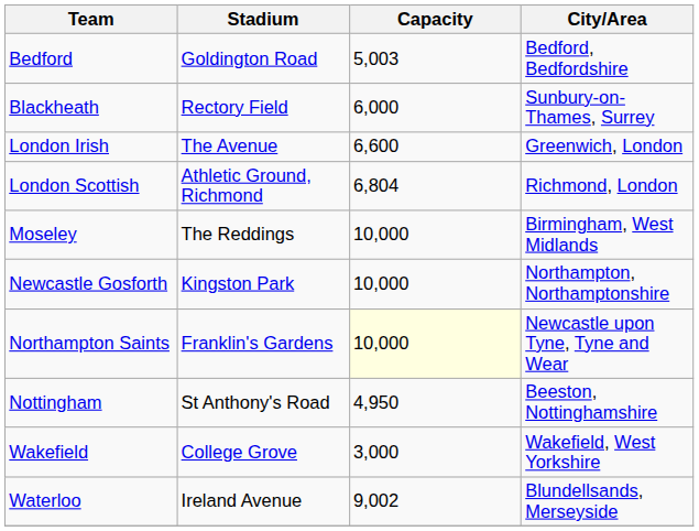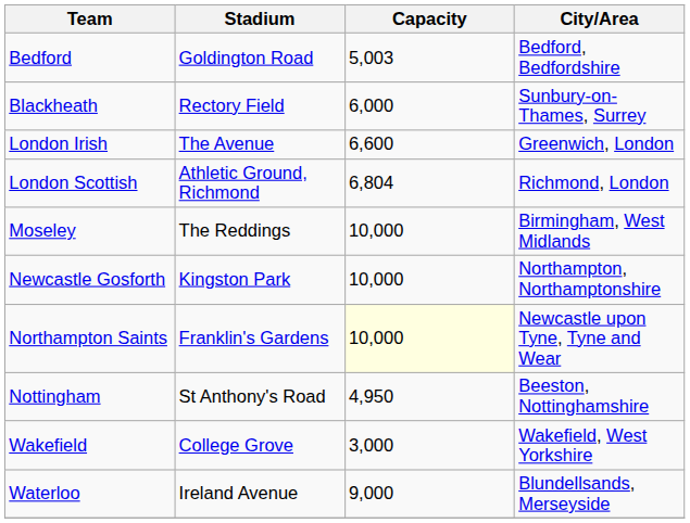Waterloo | Capacity: 9,002 -> 9,000
